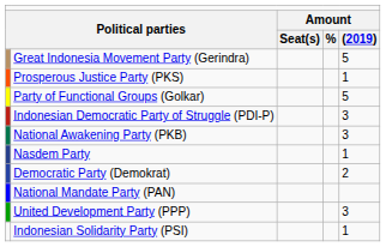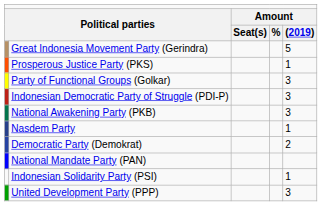Party of Functional Groups (Golkar) | column 5: 5 -> 3
rows swapped: United Development Party (PPP) <-> Indonesian Solidarity Party (PSI)
